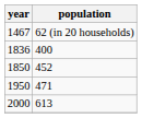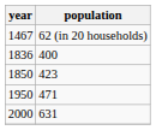1850 | population: 452 -> 423
2000 | population: 613 -> 631
